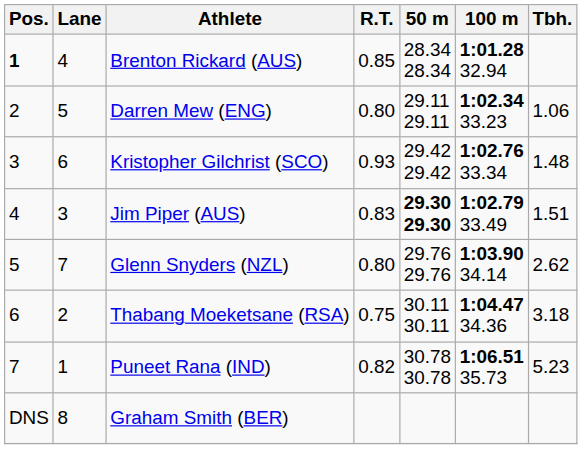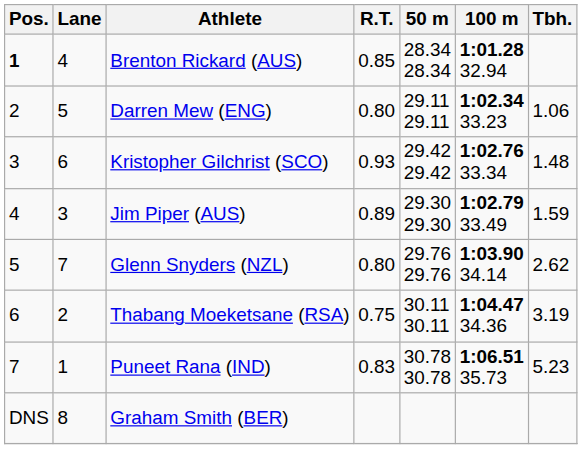Jim Piper (AUS) | R.T.: 0.83 -> 0.89
Jim Piper (AUS) | 50 m: bold -> normal
Jim Piper (AUS) | Tbh.: 1.51 -> 1.59
Thabang Moeketsane (RSA) | Tbh.: 3.18 -> 3.19
Puneet Rana (IND) | R.T.: 0.82 -> 0.83
